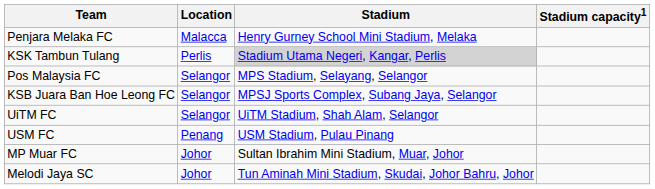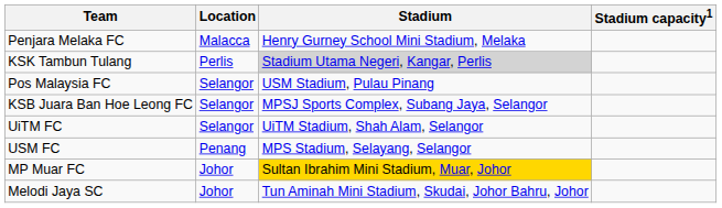Pos Malaysia FC | Stadium: MPS Stadium, Selayang, Selangor -> USM Stadium, Pulau Pinang
USM FC | Stadium: USM Stadium, Pulau Pinang -> MPS Stadium, Selayang, Selangor
MP Muar FC | Stadium: no background -> gold background
